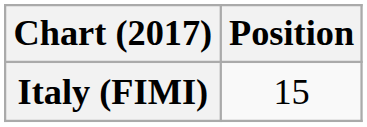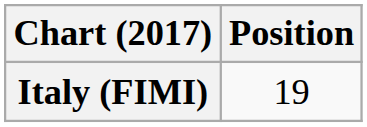Italy (FIMI) | Position: 15 -> 19
